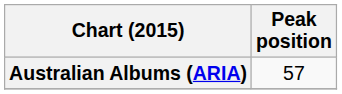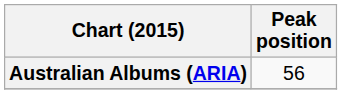Australian Albums (ARIA) | Peak position: 57 -> 56
